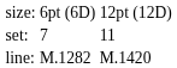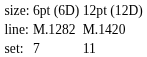rows swapped: set: <-> line:
